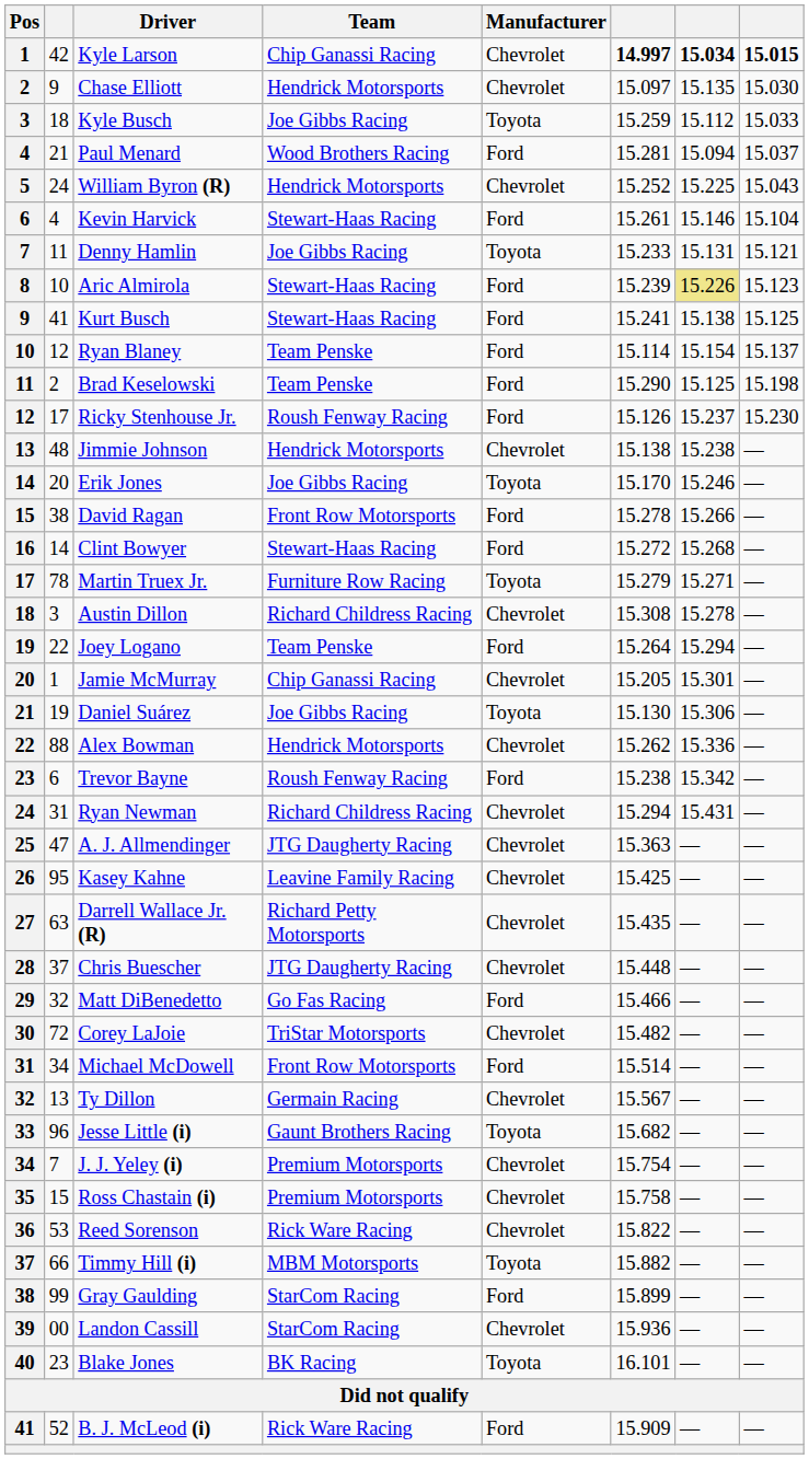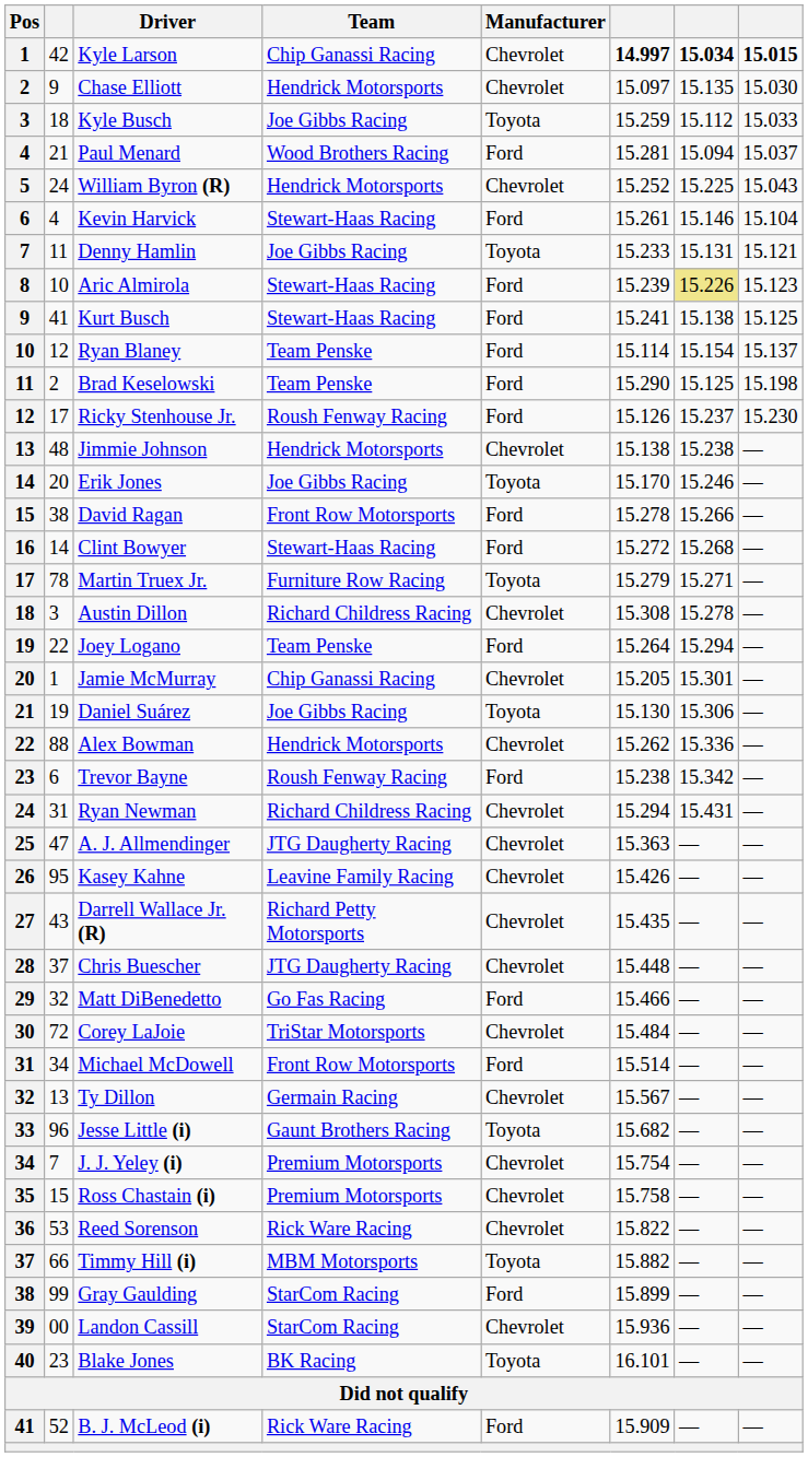Kasey Kahne | column 6: 15.425 -> 15.426
Darrell Wallace Jr. (R) | column 2: 63 -> 43
Corey LaJoie | column 6: 15.482 -> 15.484
